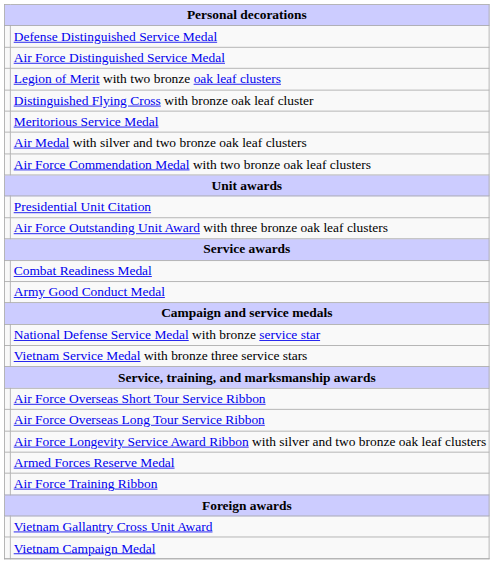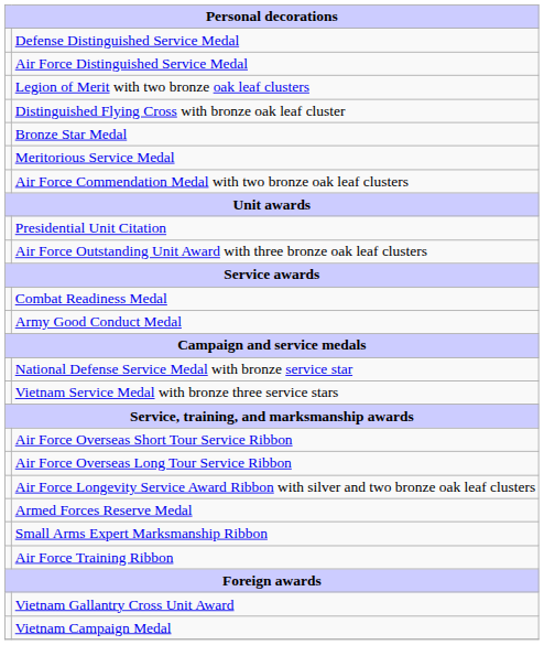+ row: Bronze Star Medal
- row: Air Medal with silver and two bronze oak leaf clusters
+ row: Small Arms Expert Marksmanship Ribbon
